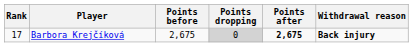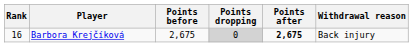Barbora Krejčíková | Rank: 17 -> 16
Barbora Krejčíková | Withdrawal reason: bold -> normal
